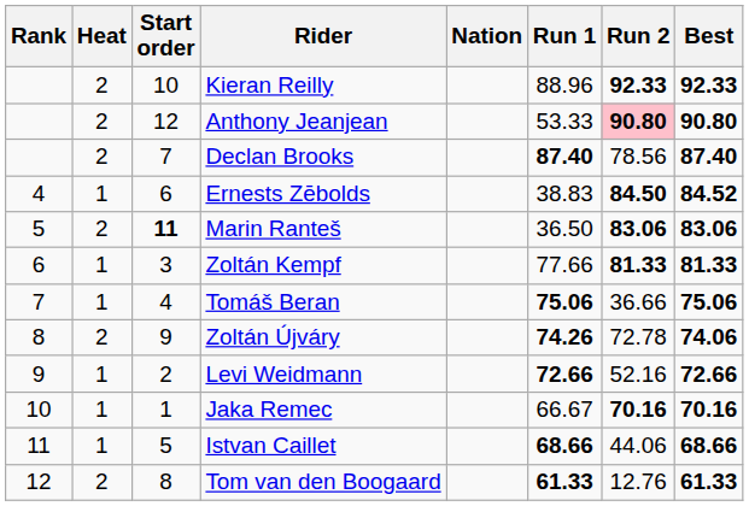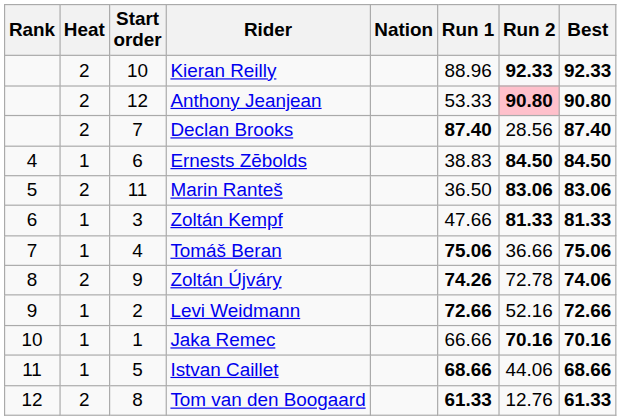Declan Brooks | Run 2: 78.56 -> 28.56
Ernests Zēbolds | Best: 84.52 -> 84.50
Marin Ranteš | Start order: bold -> normal
Zoltán Kempf | Run 1: 77.66 -> 47.66
Jaka Remec | Run 1: 66.67 -> 66.66
